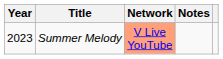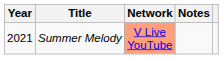Summer Melody | Year: 2023 -> 2021
